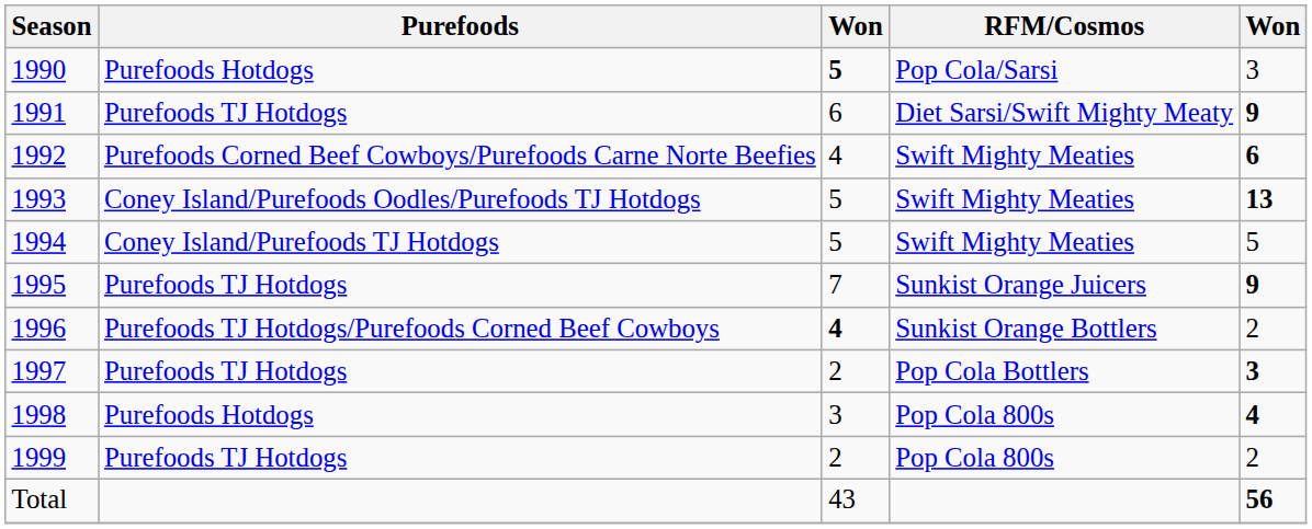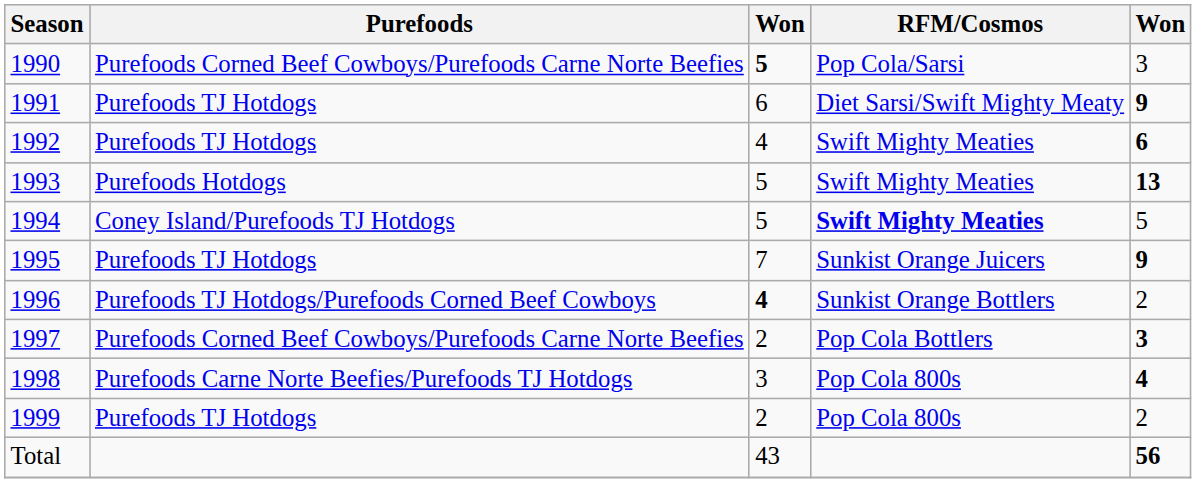1990 | Purefoods: Purefoods Hotdogs -> Purefoods Corned Beef Cowboys/Purefoods Carne Norte Beefies
1992 | Purefoods: Purefoods Corned Beef Cowboys/Purefoods Carne Norte Beefies -> Purefoods TJ Hotdogs
1993 | Purefoods: Coney Island/Purefoods Oodles/Purefoods TJ Hotdogs -> Purefoods Hotdogs
1994 | RFM/Cosmos: normal -> bold
1997 | Purefoods: Purefoods TJ Hotdogs -> Purefoods Corned Beef Cowboys/Purefoods Carne Norte Beefies
1998 | Purefoods: Purefoods Hotdogs -> Purefoods Carne Norte Beefies/Purefoods TJ Hotdogs
